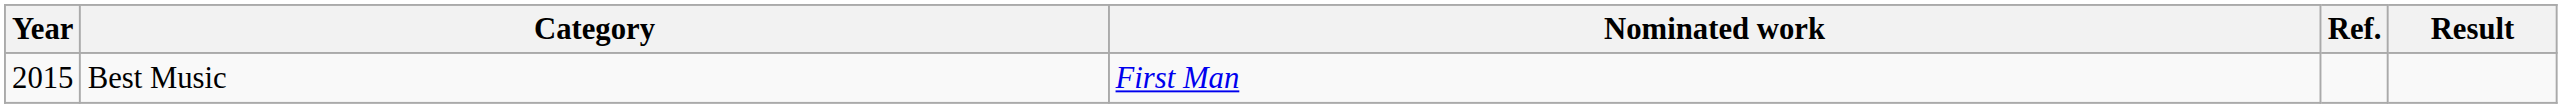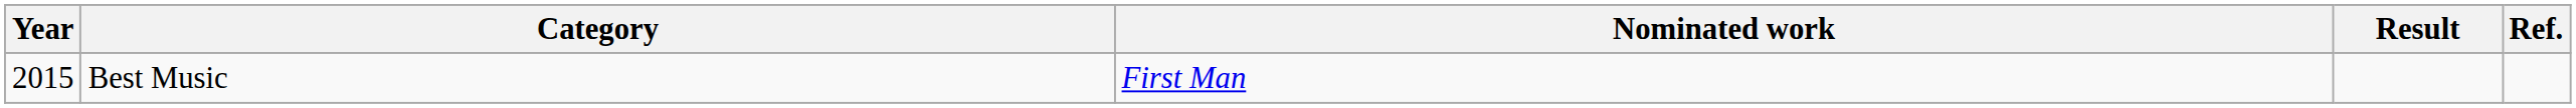columns swapped: Result <-> Ref.
